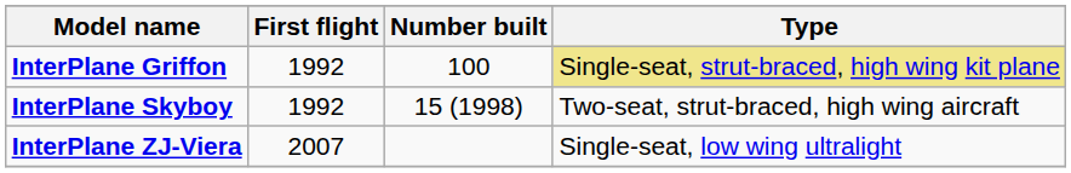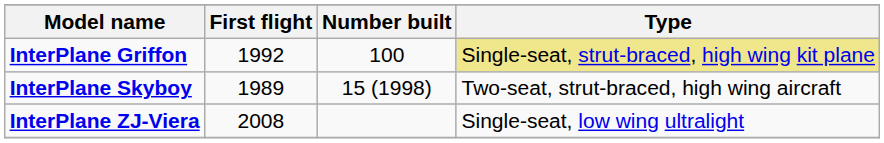InterPlane Skyboy | First flight: 1992 -> 1989
InterPlane ZJ-Viera | First flight: 2007 -> 2008
